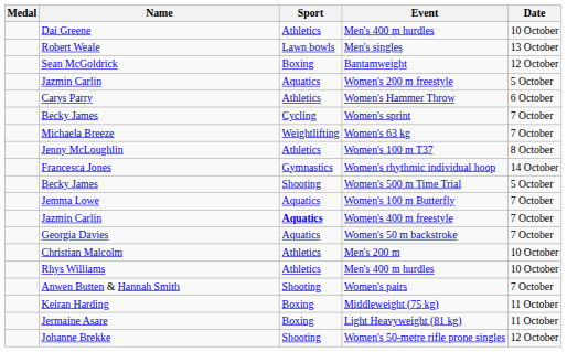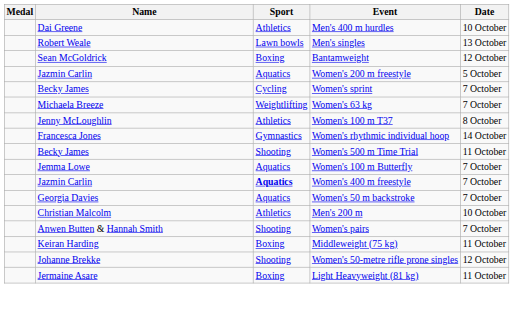- row: Carys Parry | Athletics | Women's Hammer Throw | 6 October
Women's 500 m Time Trial | Date: 5 October -> 11 October
- row: Rhys Williams | Athletics | Men's 400 m hurdles | 10 October
rows swapped: Light Heavyweight (81 kg) <-> Women's 50-metre rifle prone singles
